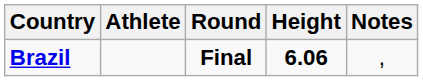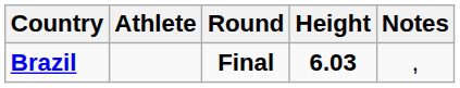Brazil | Height: 6.06 -> 6.03
